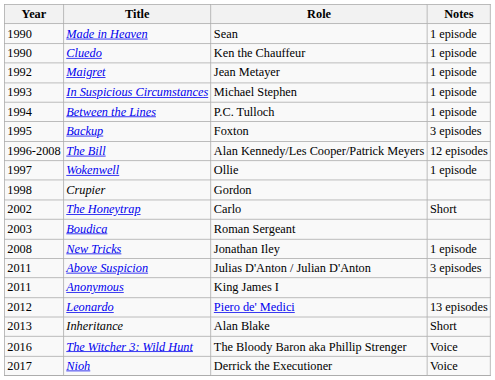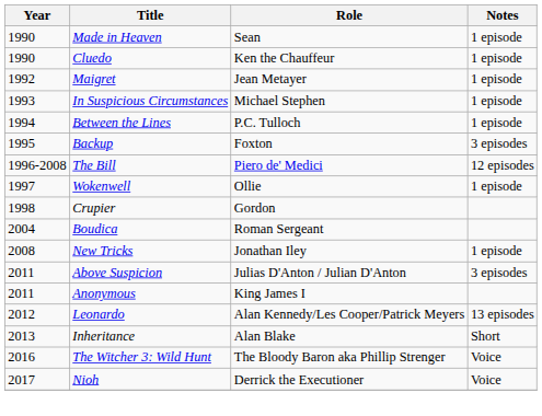The Bill | Role: Alan Kennedy/Les Cooper/Patrick Meyers -> Piero de' Medici
- row: 2002 | The Honeytrap | Carlo | Short
Boudica | Year: 2003 -> 2004
Leonardo | Role: Piero de' Medici -> Alan Kennedy/Les Cooper/Patrick Meyers
